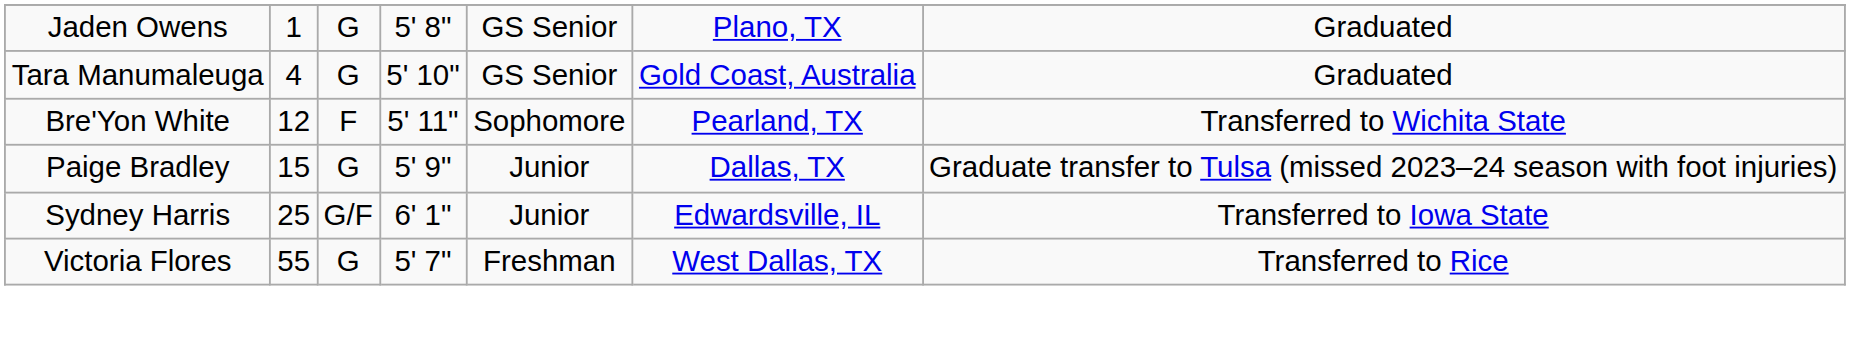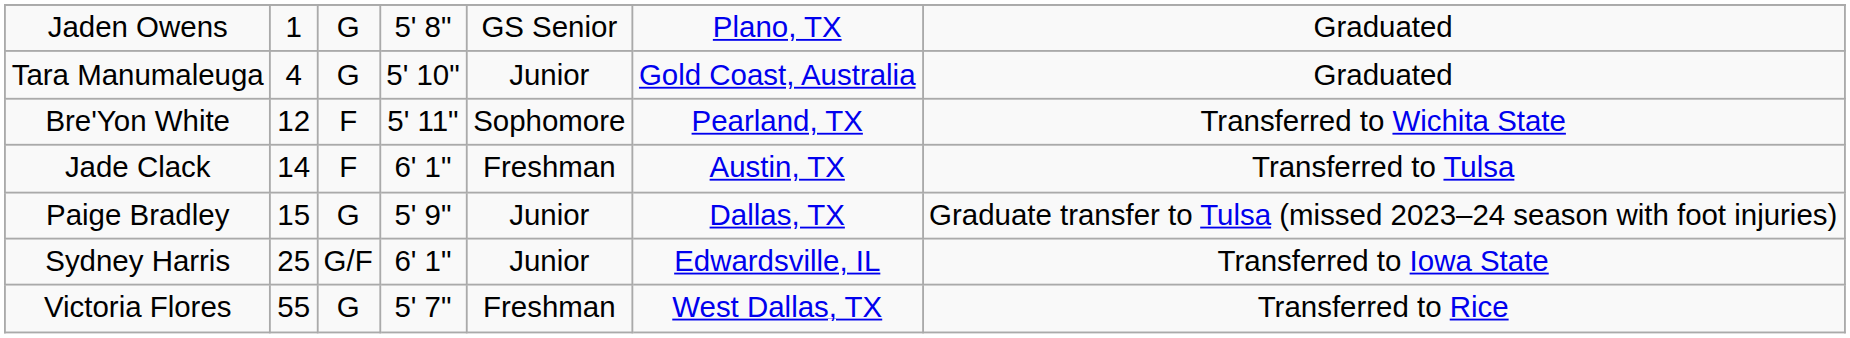Tara Manumaleuga | column 5: GS Senior -> Junior
+ row: Jade Clack | 14 | F | 6' 1" | Freshman | Austin, TX | Transferred to Tulsa
